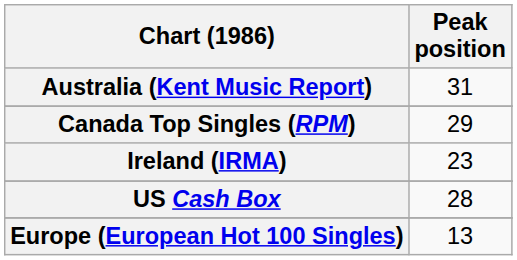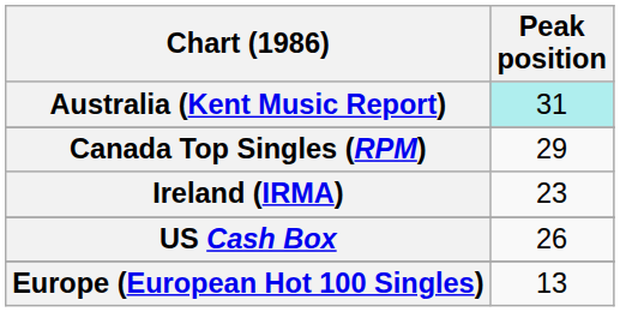Australia (Kent Music Report) | Peak position: no background -> paleturquoise background
US Cash Box | Peak position: 28 -> 26
